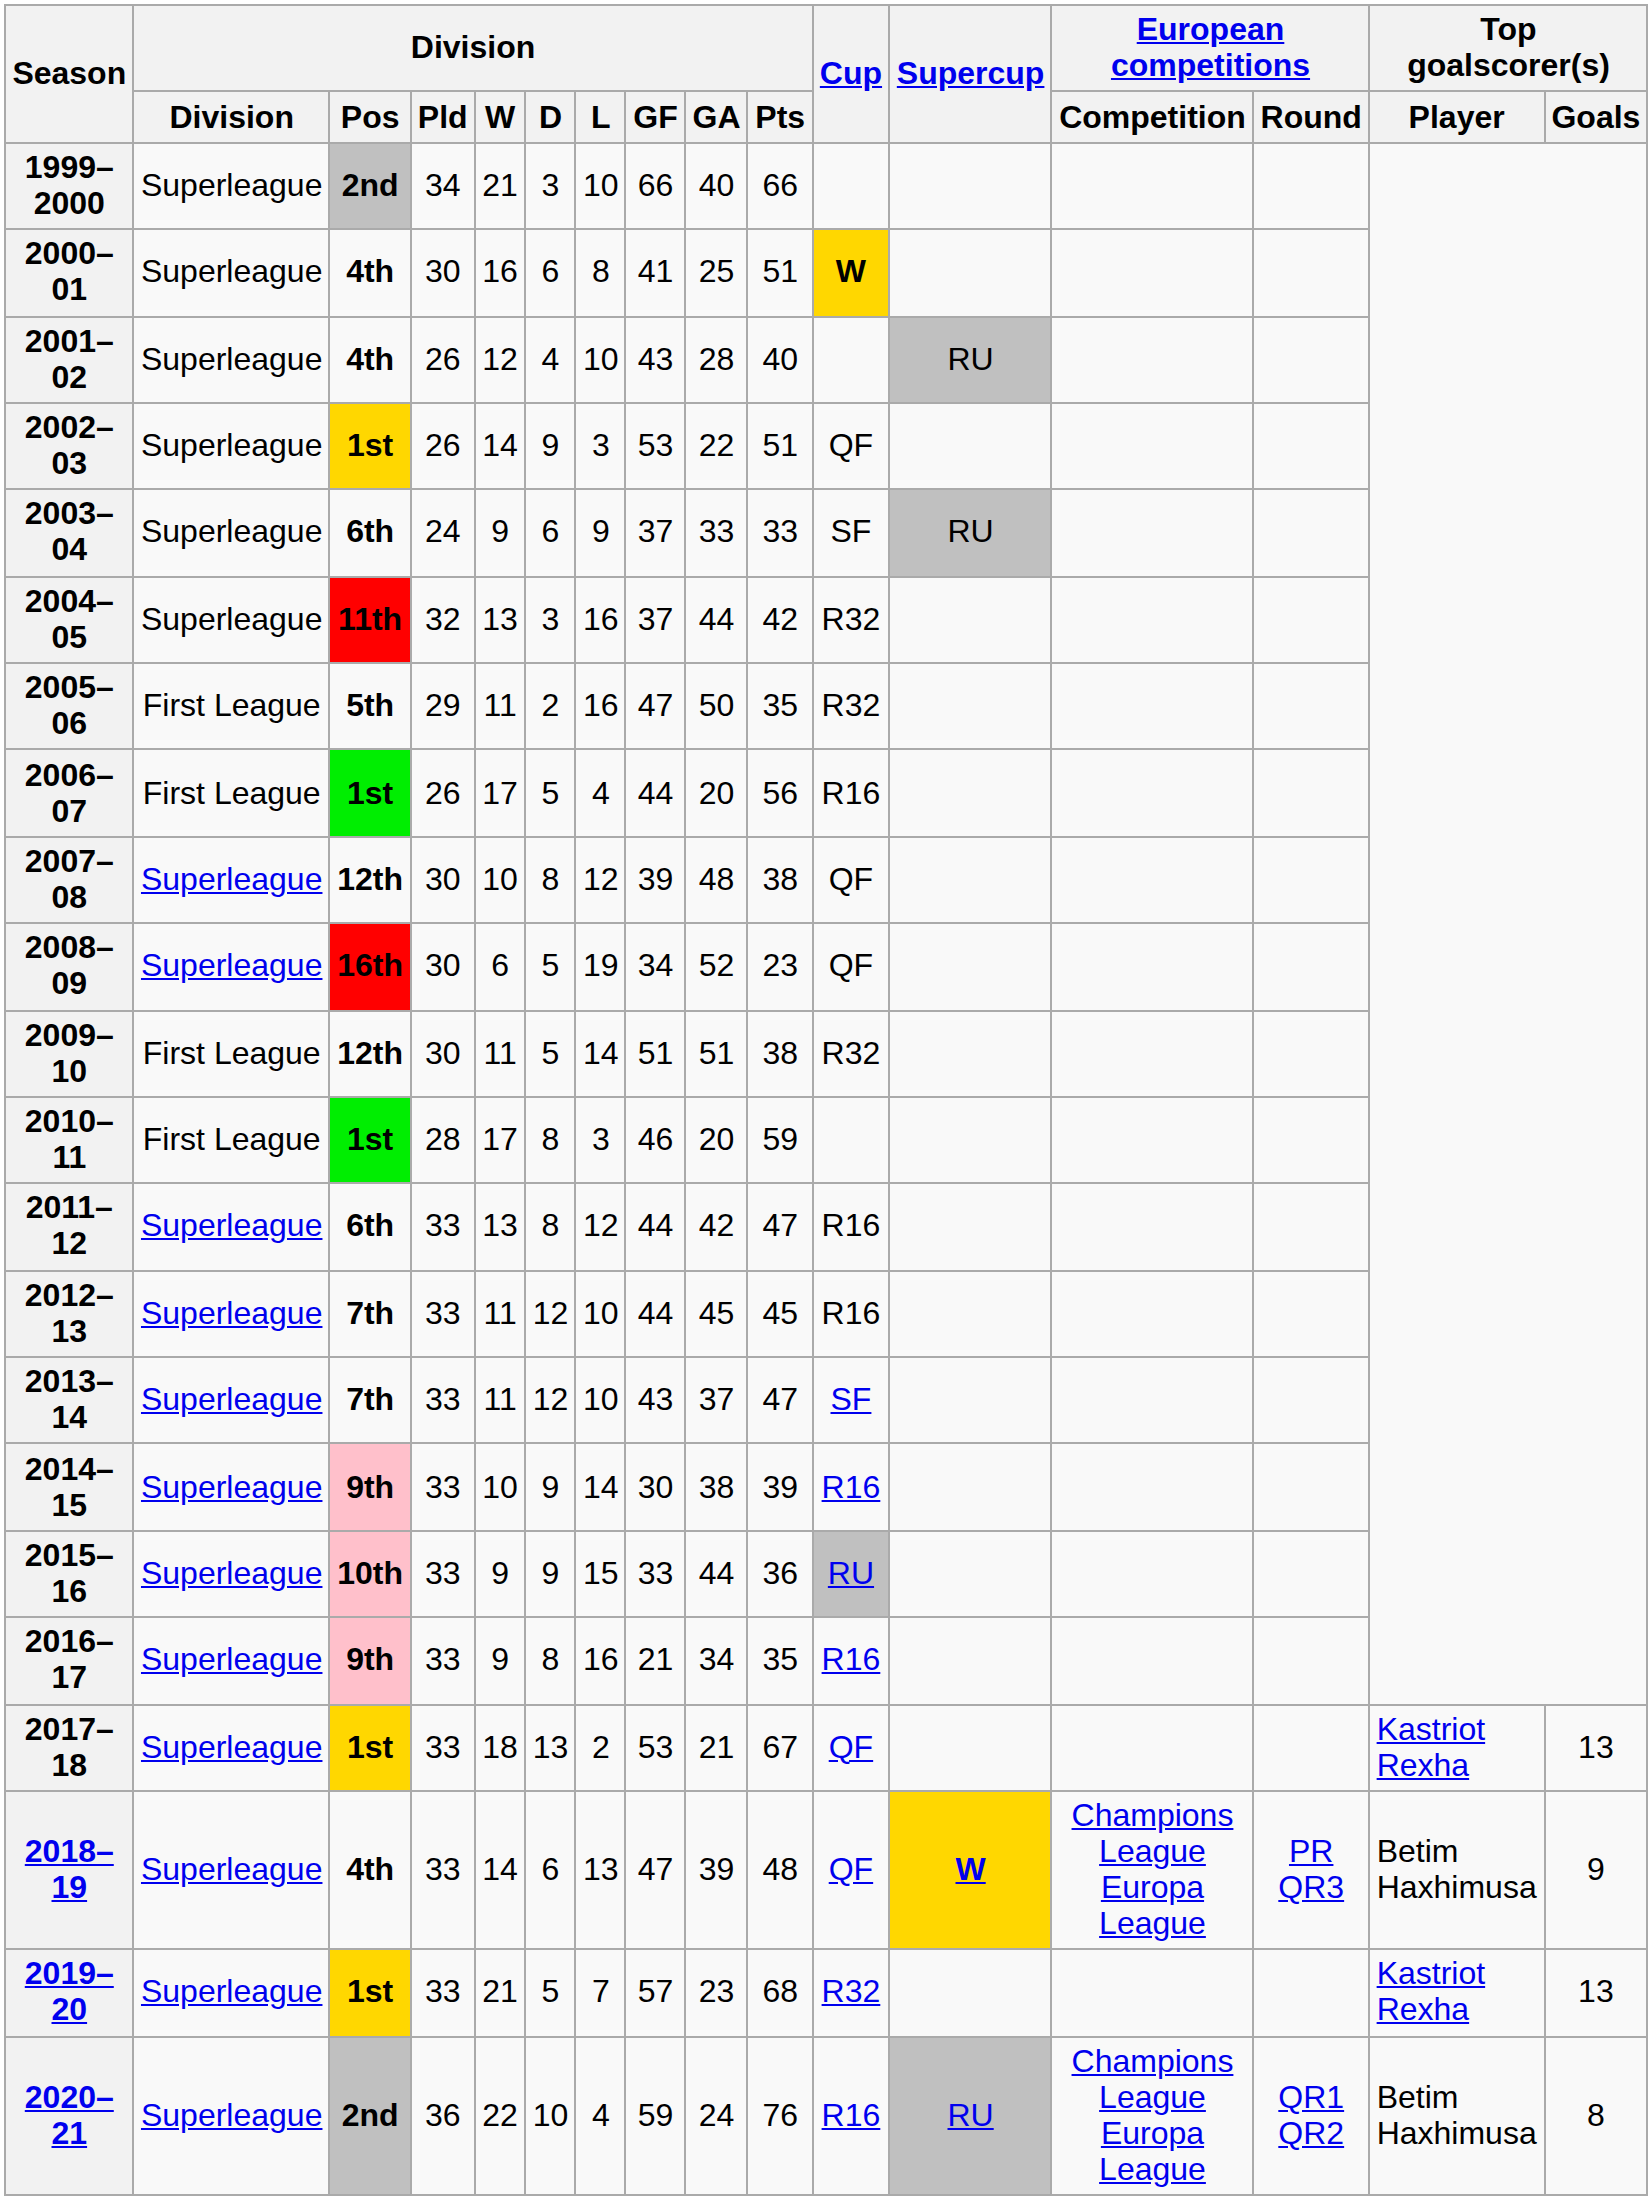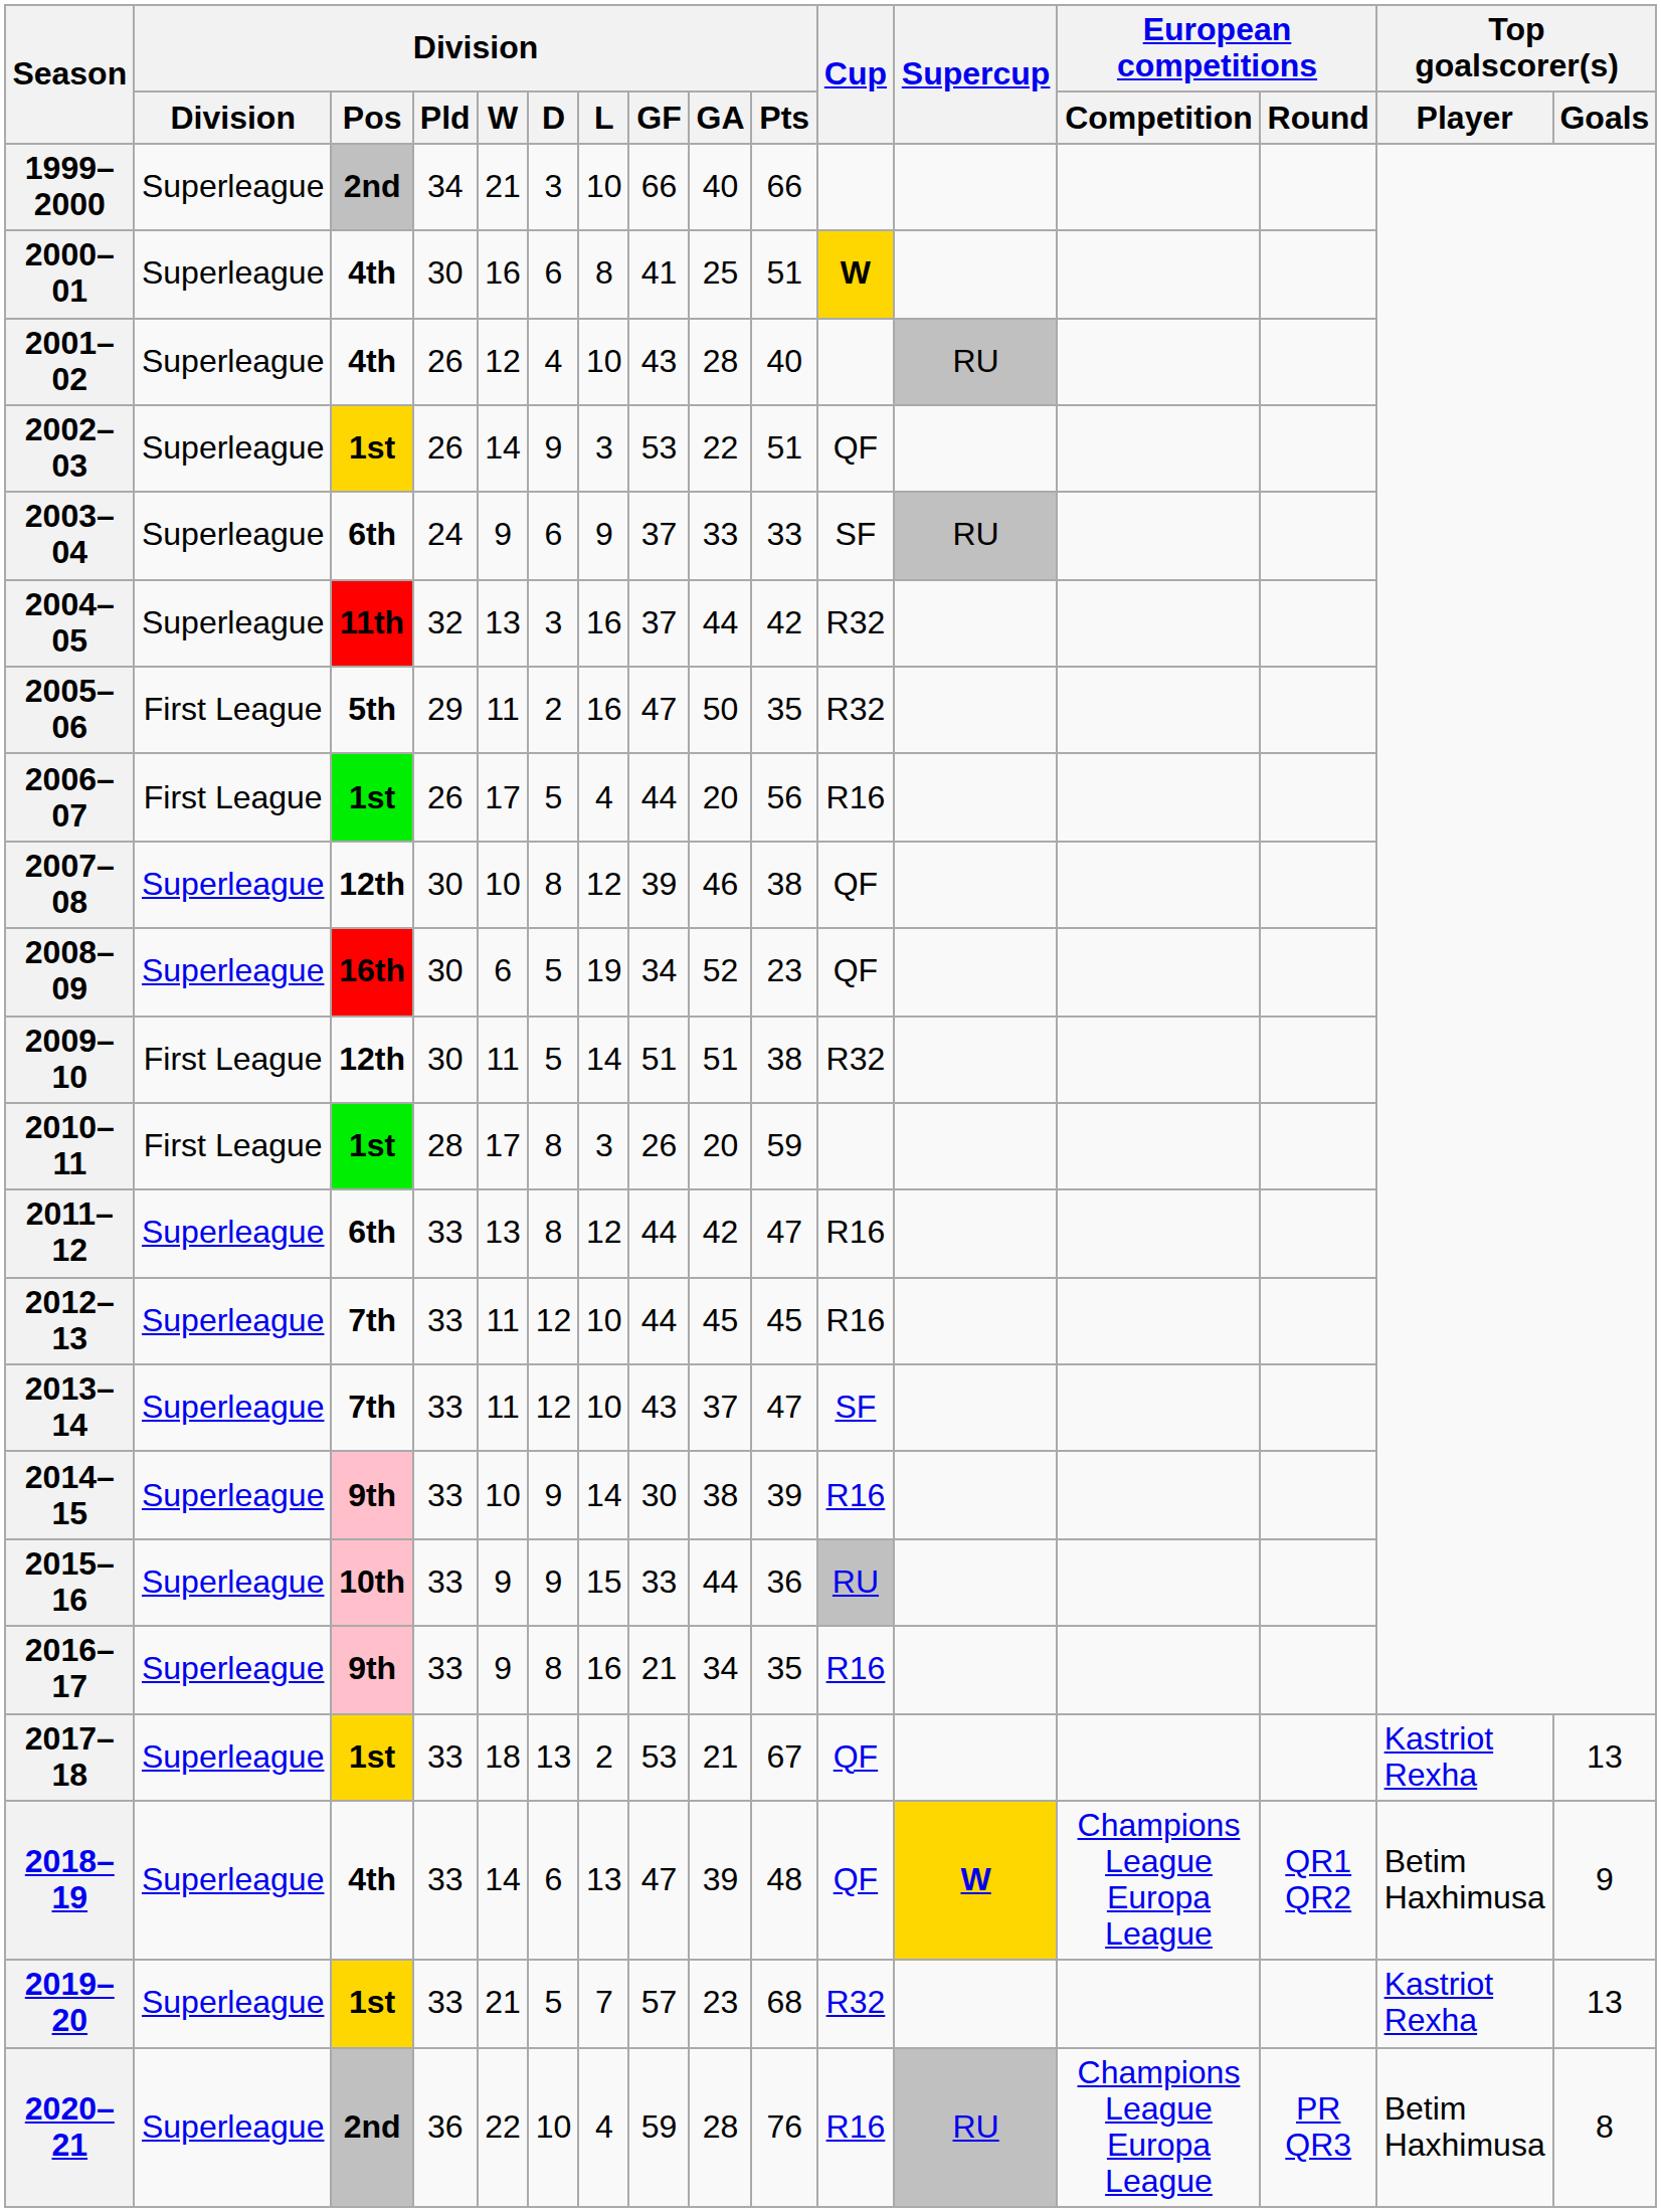2007–08 | Division / GA: 48 -> 46
2010–11 | Division / GF: 46 -> 26
2018–19 | European competitions / Round: PR QR3 -> QR1 QR2
2020–21 | Division / GA: 24 -> 28
2020–21 | European competitions / Round: QR1 QR2 -> PR QR3
